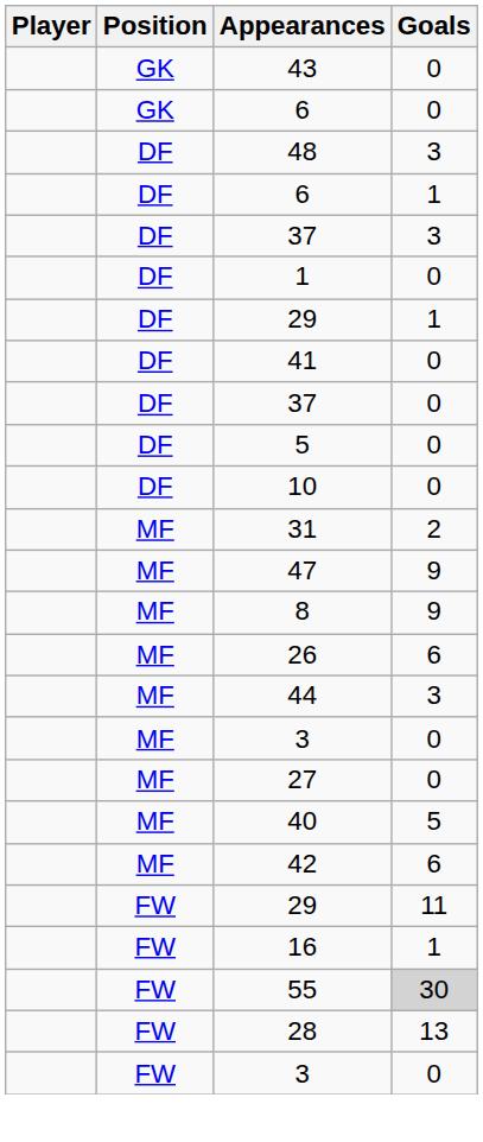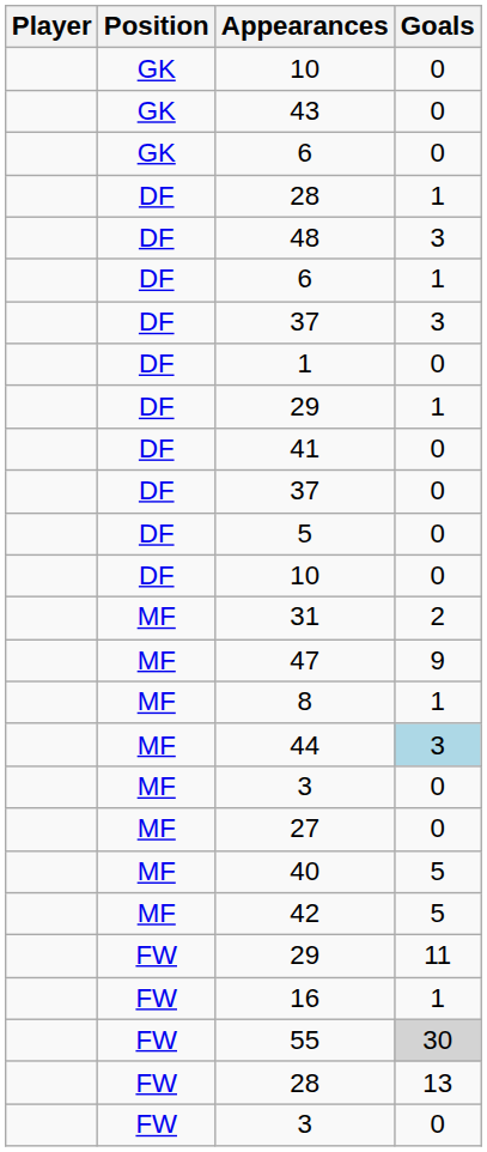+ row: GK | 10 | 0
+ row: DF | 28 | 1
8 | Goals: 9 -> 1
- row: MF | 26 | 6
44 | Goals: no background -> lightblue background
42 | Goals: 6 -> 5
